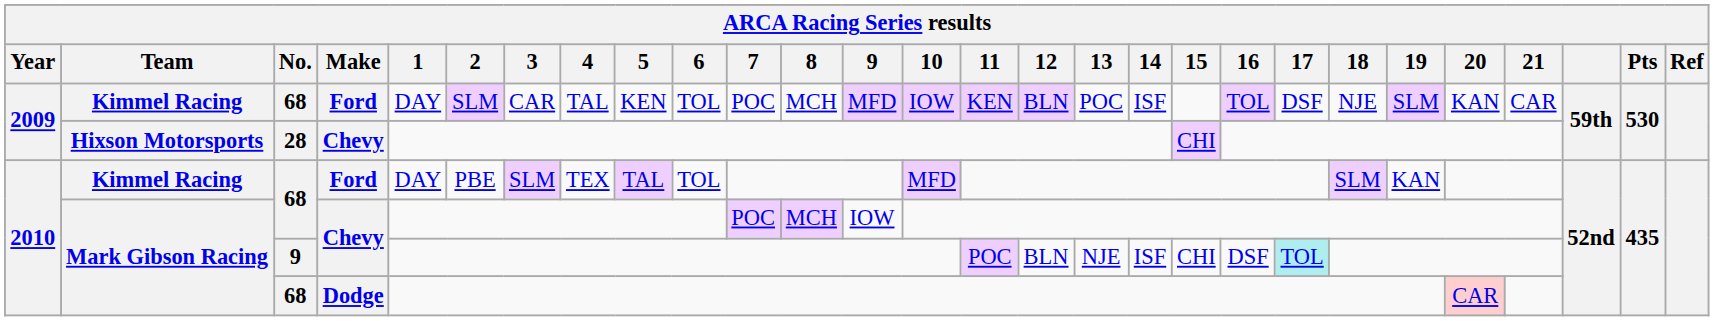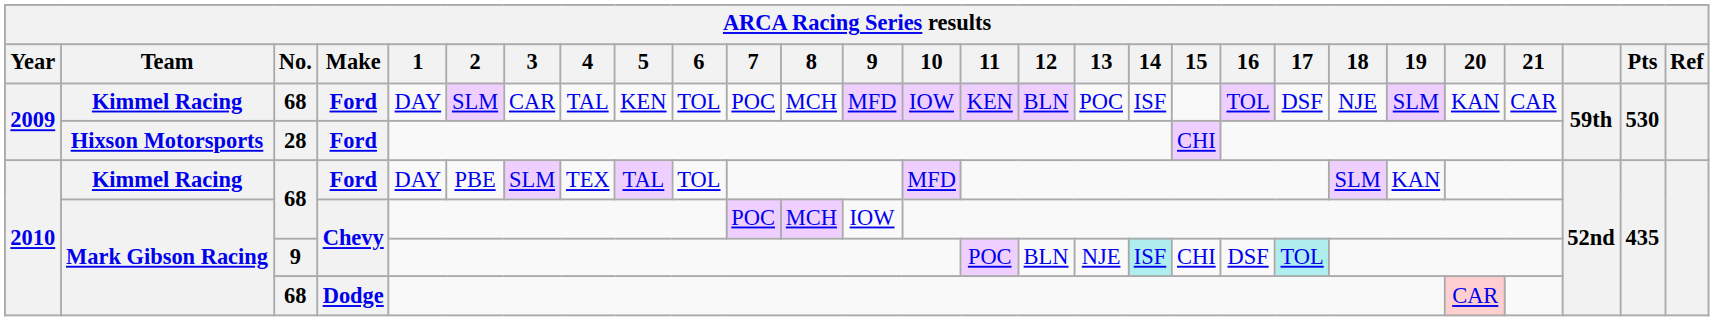Hixson Motorsports | Make: Chevy -> Ford
Mark Gibson Racing / 9 | 14: no background -> paleturquoise background
